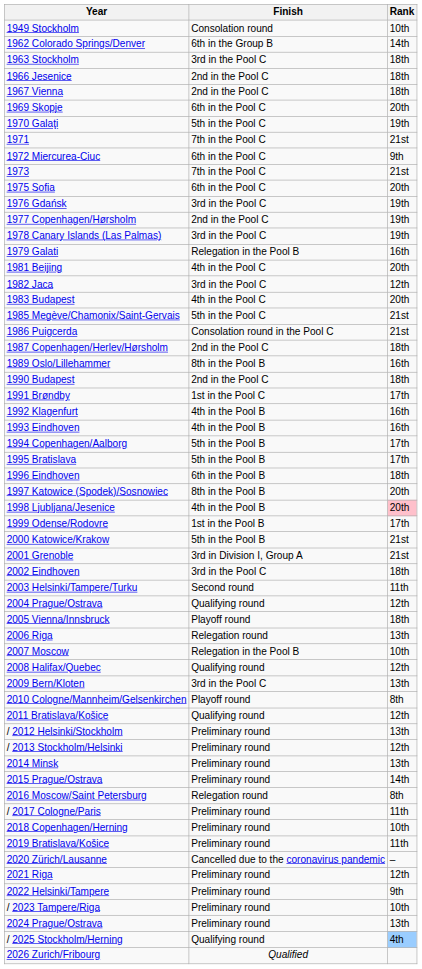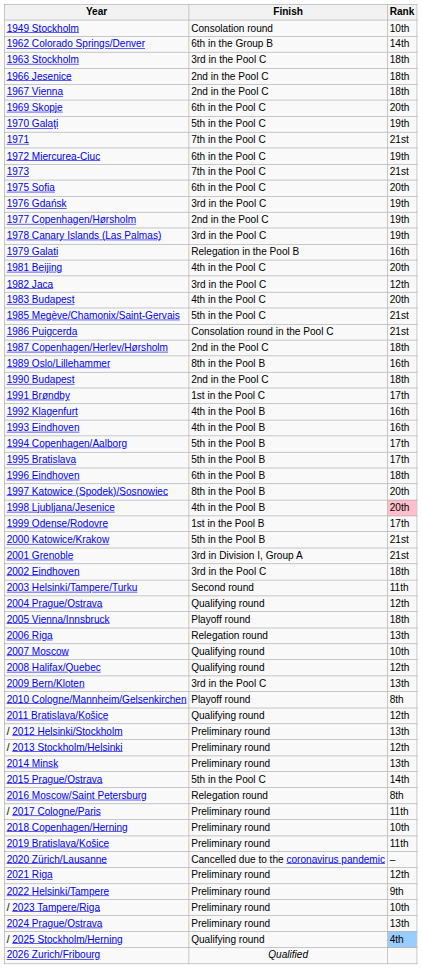1972 Miercurea-Ciuc | Rank: 9th -> 19th
2007 Moscow | Finish: Relegation in the Pool B -> Qualifying round
2015 Prague/Ostrava | Finish: Preliminary round -> 5th in the Pool C
